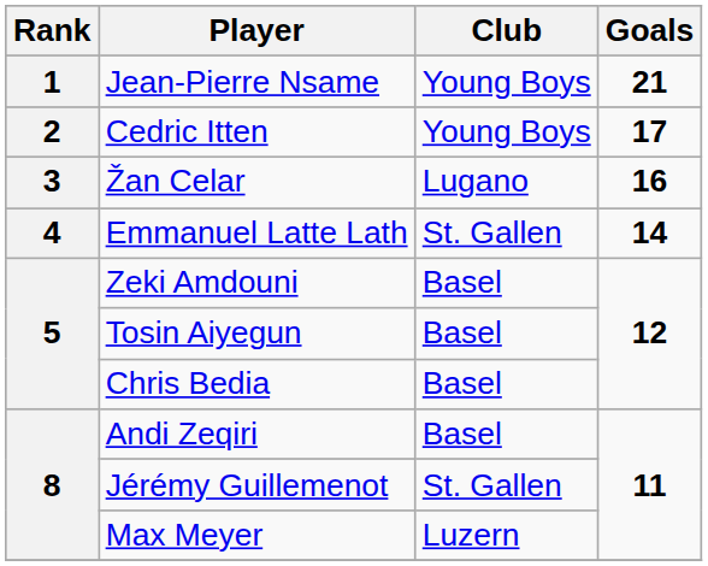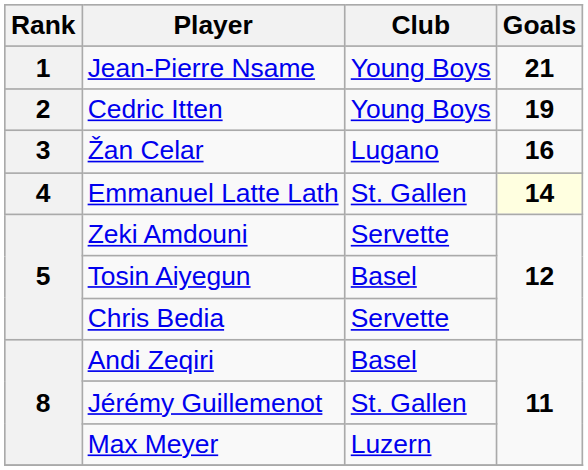Cedric Itten | Goals: 17 -> 19
Emmanuel Latte Lath | Goals: no background -> lightyellow background
Zeki Amdouni | Club: Basel -> Servette
Chris Bedia | Club: Basel -> Servette
